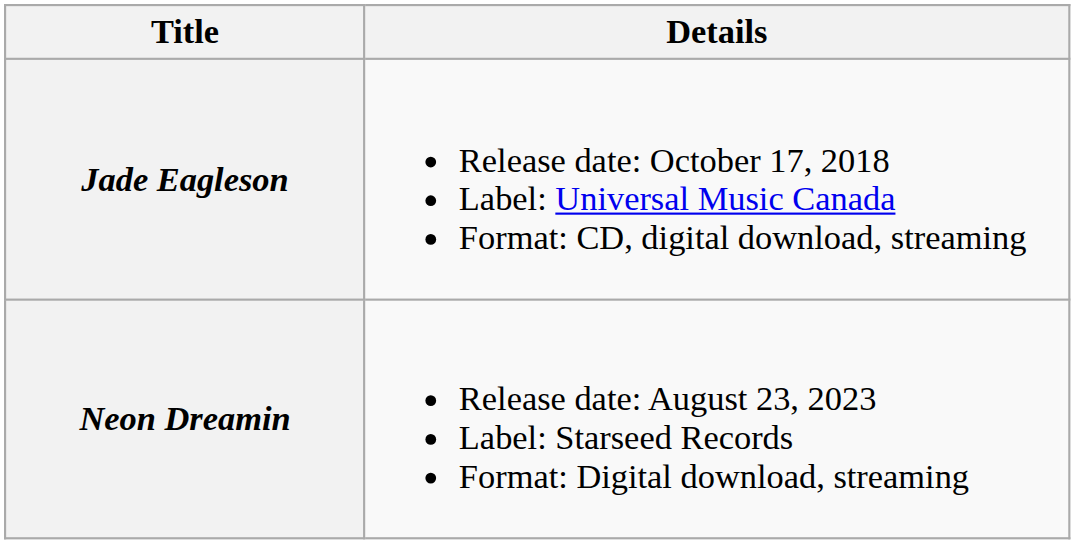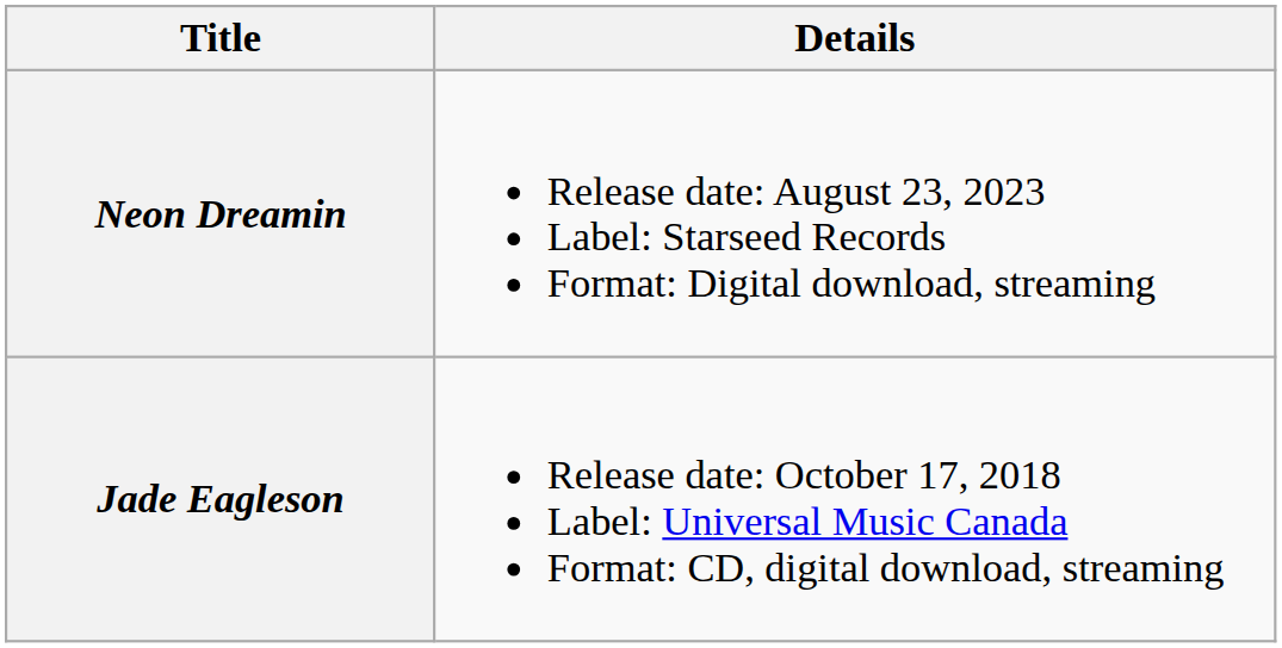rows swapped: Jade Eagleson <-> Neon Dreamin
